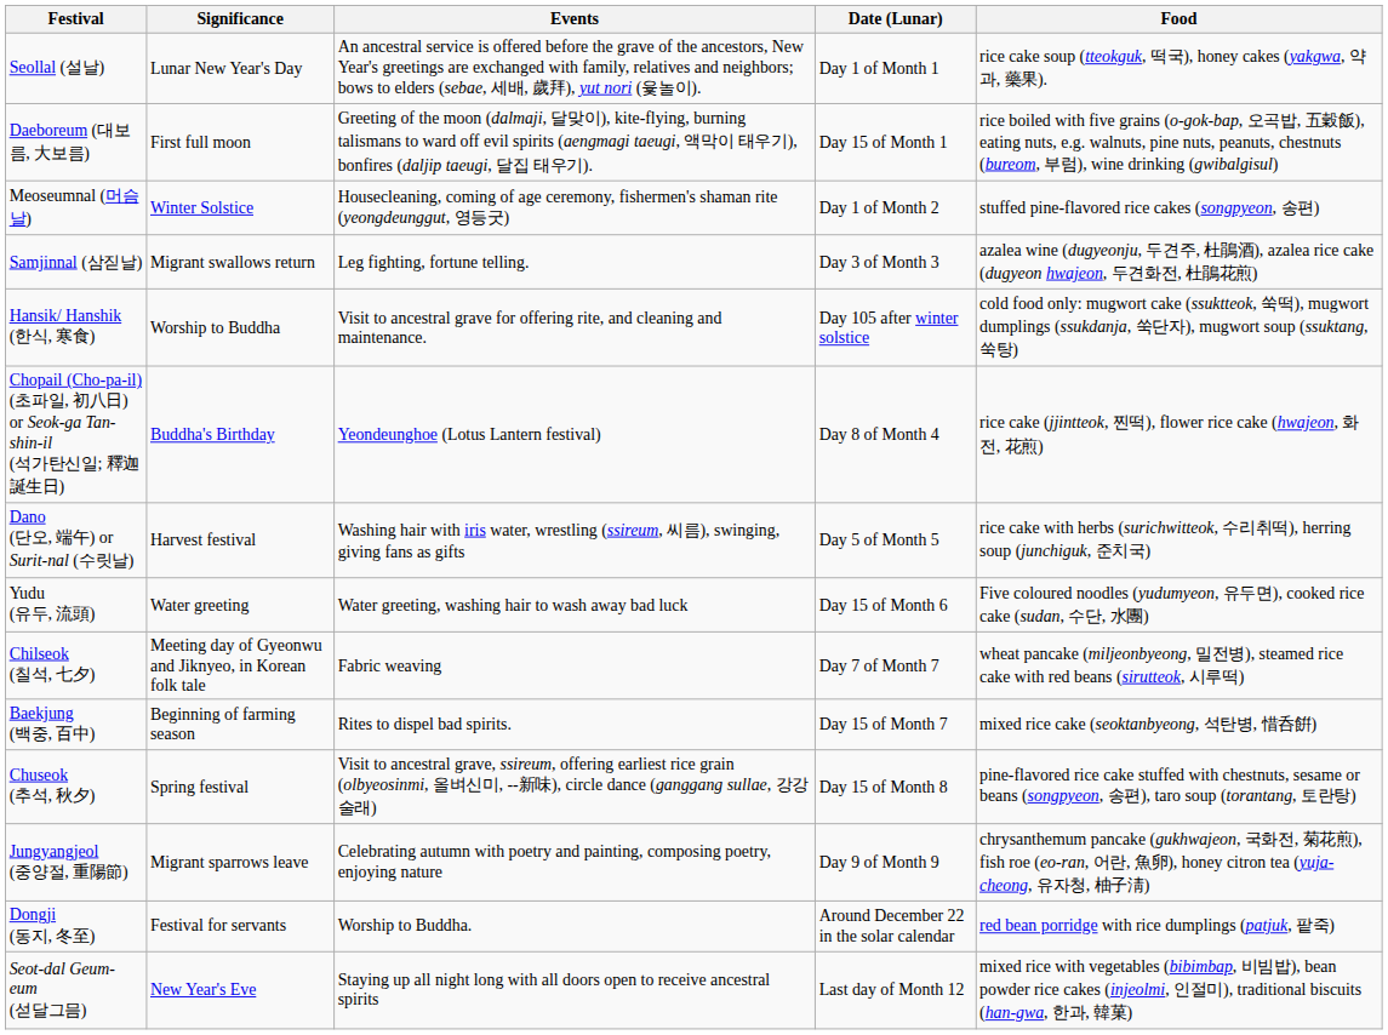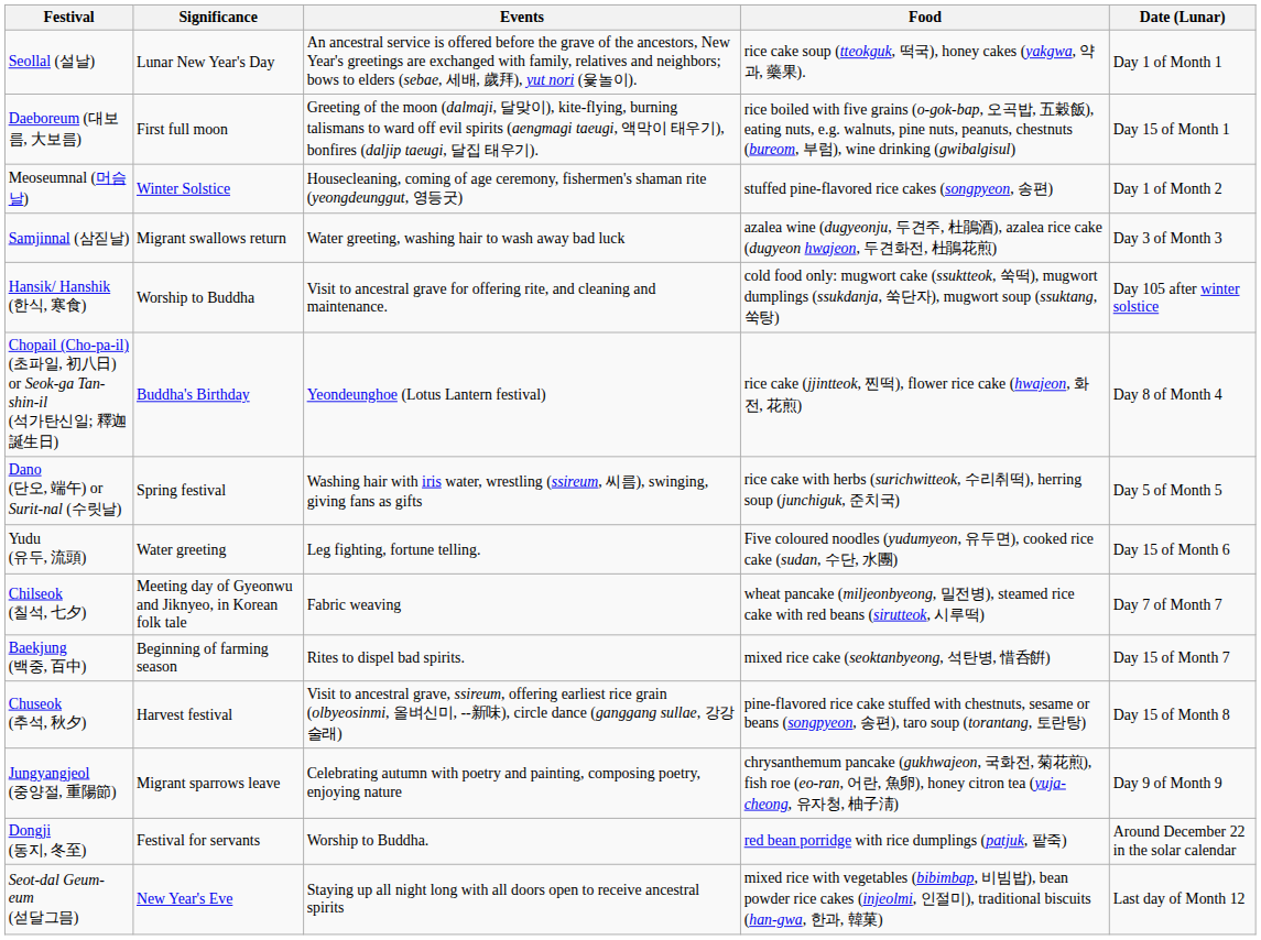columns swapped: Date (Lunar) <-> Food
Samjinnal (삼짇날) | Events: Leg fighting, fortune telling. -> Water greeting, washing hair to wash away bad luck
Dano (단오, 端午) or Surit-nal (수릿날) | Significance: Harvest festival -> Spring festival
Yudu (유두, 流頭) | Events: Water greeting, washing hair to wash away bad luck -> Leg fighting, fortune telling.
Chuseok (추석, 秋夕) | Significance: Spring festival -> Harvest festival
